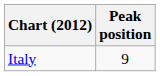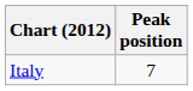Italy | Peak position: 9 -> 7
